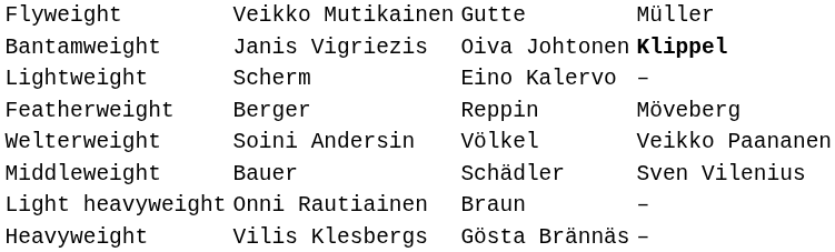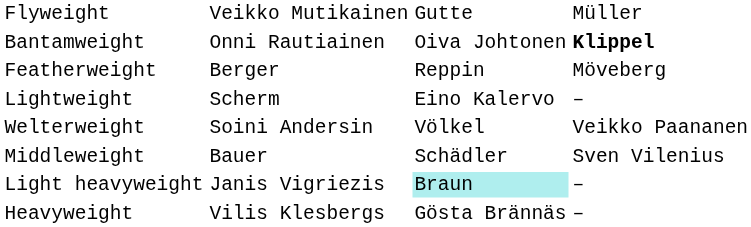Bantamweight | column 2: Janis Vigriezis -> Onni Rautiainen
rows swapped: Featherweight <-> Lightweight
Light heavyweight | column 2: Onni Rautiainen -> Janis Vigriezis
Light heavyweight | column 3: no background -> paleturquoise background
